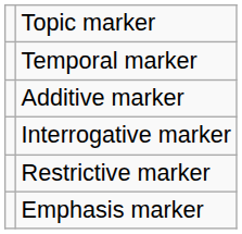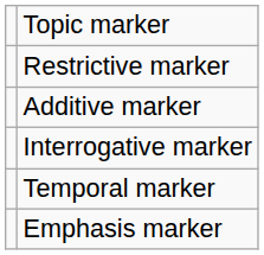rows swapped: Restrictive marker <-> Temporal marker
